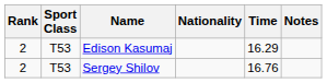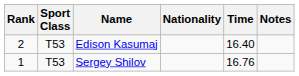Edison Kasumaj | Time: 16.29 -> 16.40
Sergey Shilov | Rank: 2 -> 1
